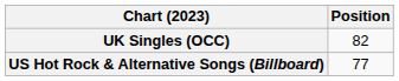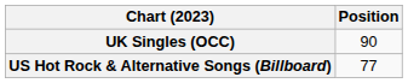UK Singles (OCC) | Position: 82 -> 90
